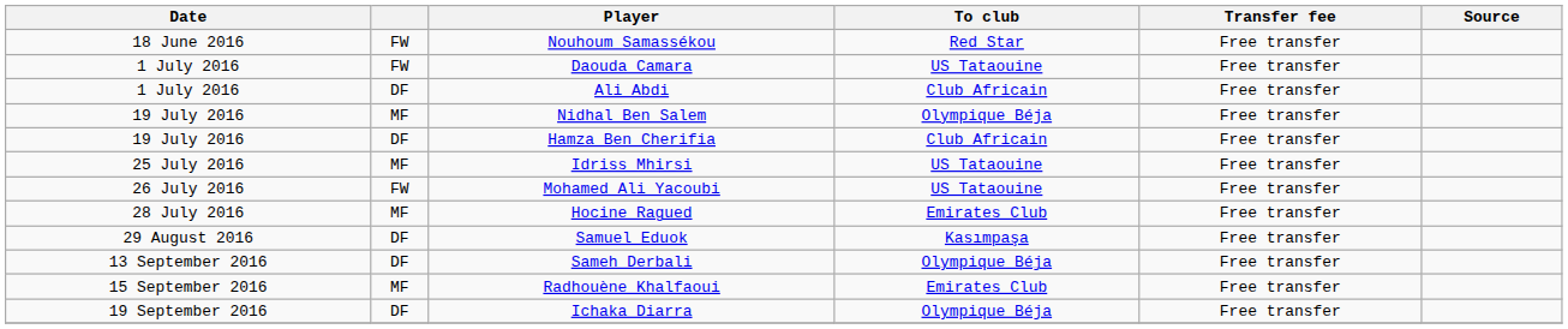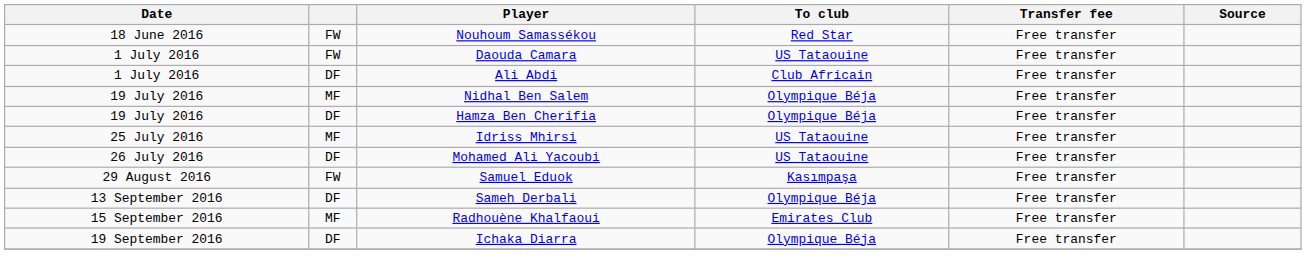Hamza Ben Cherifia | To club: Club Africain -> Olympique Béja
Mohamed Ali Yacoubi | column 2: FW -> DF
- row: 28 July 2016 | MF | Hocine Ragued | Emirates Club | Free transfer
Samuel Eduok | column 2: DF -> FW
